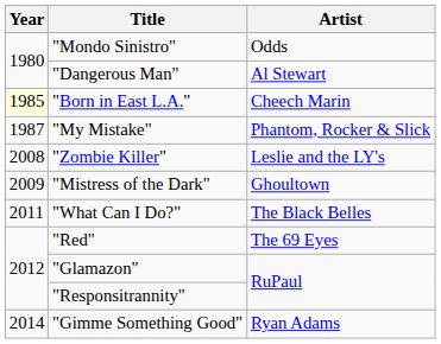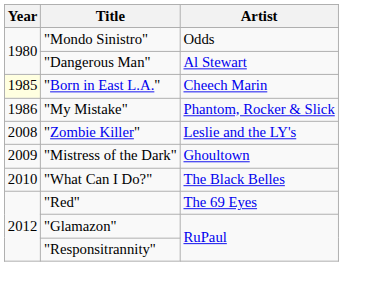"My Mistake" | Year: 1987 -> 1986
"What Can I Do?" | Year: 2011 -> 2010
- row: 2014 | "Gimme Something Good" | Ryan Adams
